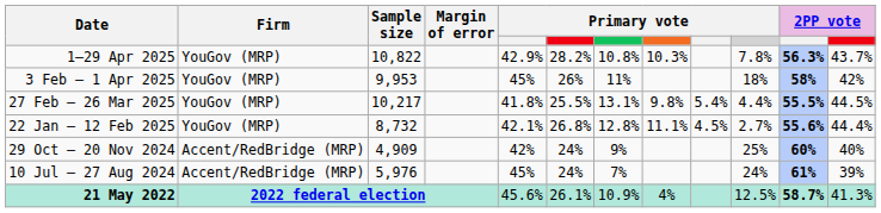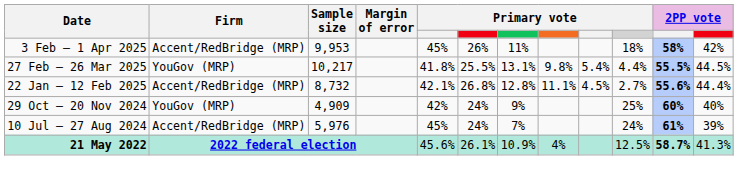- row: 1–29 Apr 2025 | YouGov (MRP) | 10,822 | 42.9% | 28.2% | 10.8% | 10.3% | 7.8% | 56.3% | 43.7%
3 Feb – 1 Apr 2025 | Firm: YouGov (MRP) -> Accent/RedBridge (MRP)
22 Jan – 12 Feb 2025 | Firm: YouGov (MRP) -> Accent/RedBridge (MRP)
29 Oct – 20 Nov 2024 | Firm: Accent/RedBridge (MRP) -> YouGov (MRP)
